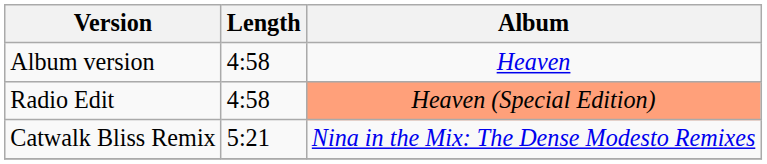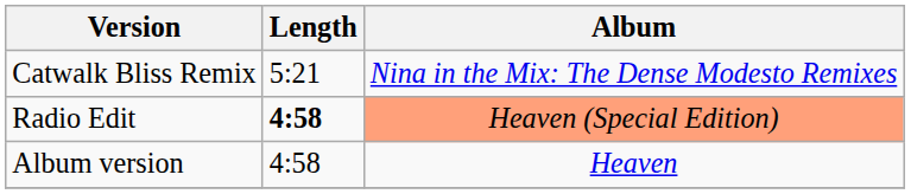rows swapped: Album version <-> Catwalk Bliss Remix
Radio Edit | Length: normal -> bold
